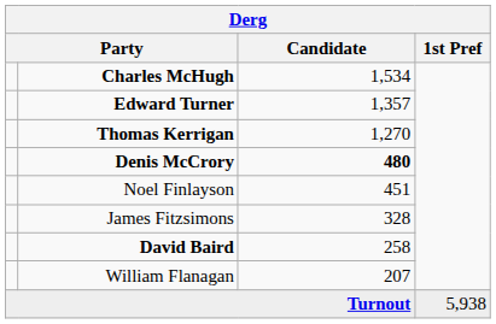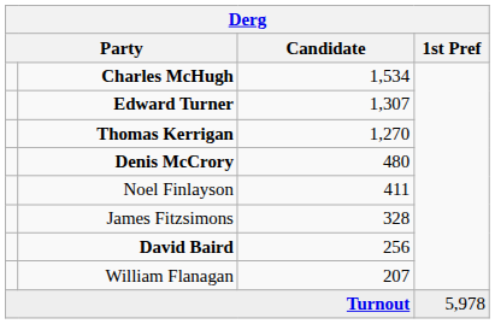Edward Turner | Candidate: 1,357 -> 1,307
Denis McCrory | Candidate: bold -> normal
Noel Finlayson | Candidate: 451 -> 411
David Baird | Candidate: 258 -> 256
Turnout | 1st Pref: 5,938 -> 5,978
